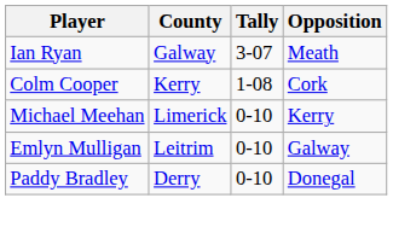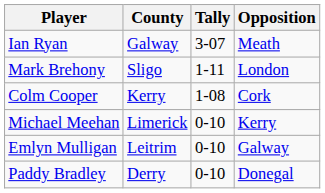+ row: Mark Brehony | Sligo | 1-11 | London
